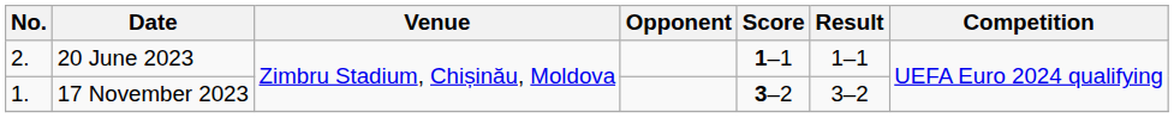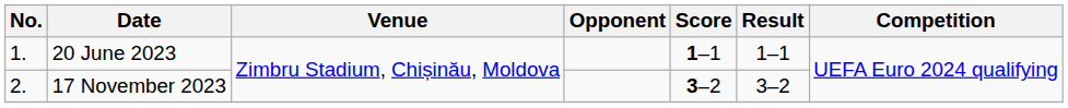20 June 2023 | No.: 2. -> 1.
17 November 2023 | No.: 1. -> 2.
